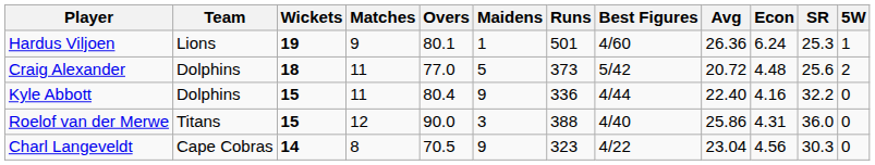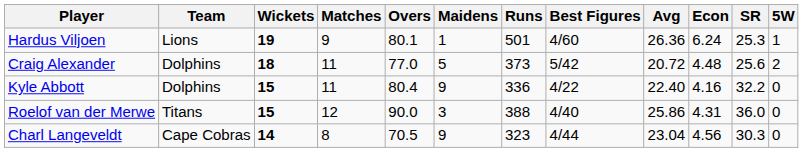Kyle Abbott | Best Figures: 4/44 -> 4/22
Charl Langeveldt | Best Figures: 4/22 -> 4/44
